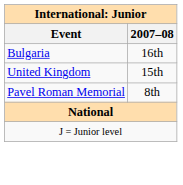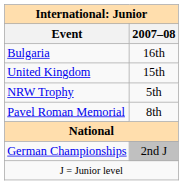+ row: NRW Trophy | 5th
+ row: German Championships | 2nd J
